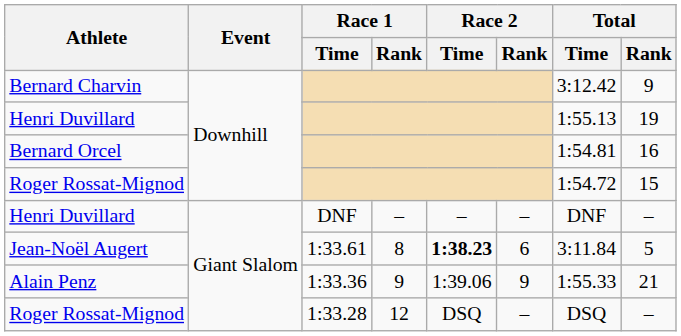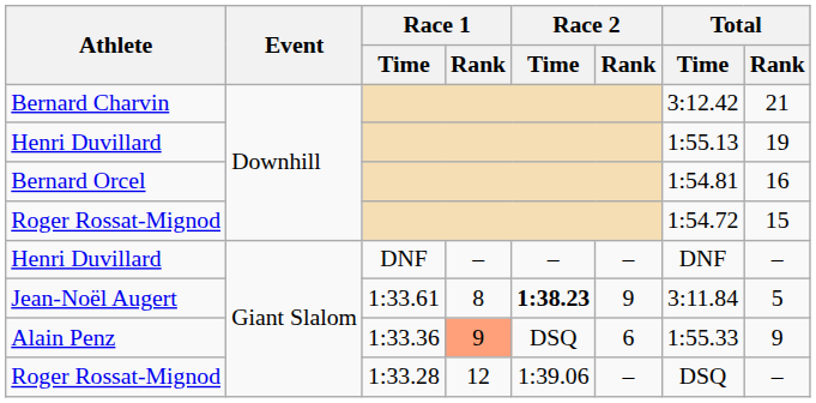Bernard Charvin | Total / Rank: 9 -> 21
Jean-Noël Augert | Race 2 / Rank: 6 -> 9
Alain Penz | Race 1 / Rank: no background -> lightsalmon background
Alain Penz | Race 2 / Time: 1:39.06 -> DSQ
Alain Penz | Race 2 / Rank: 9 -> 6
Alain Penz | Total / Rank: 21 -> 9
Roger Rossat-Mignod / 1:33.28 | Race 2 / Time: DSQ -> 1:39.06
